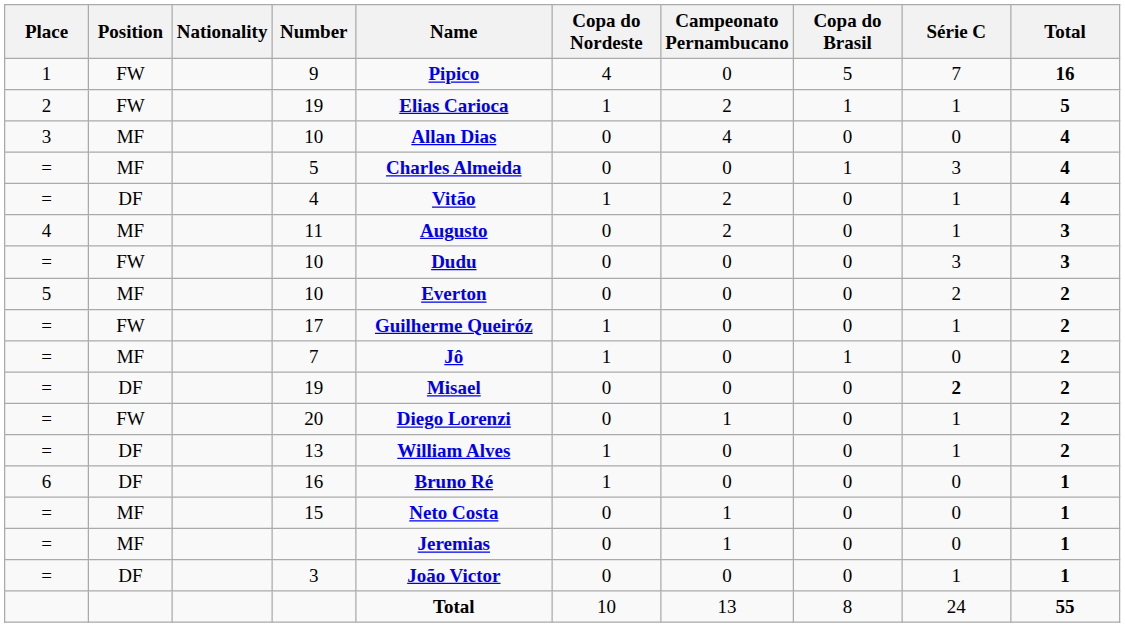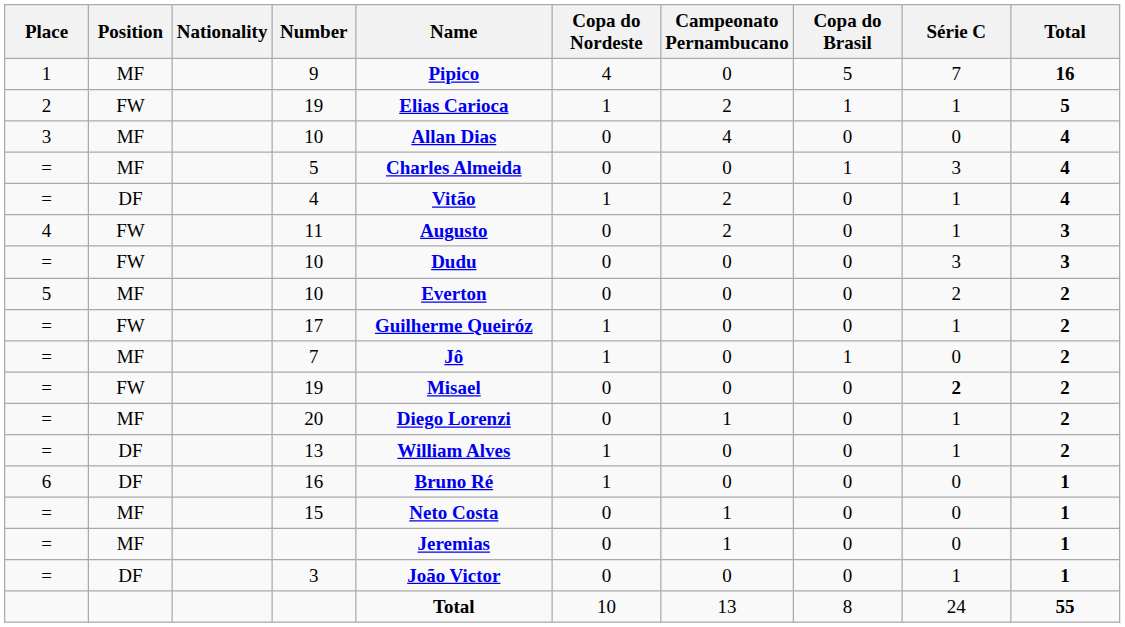9 | Position: FW -> MF
11 | Position: MF -> FW
= / 19 | Position: DF -> FW
20 | Position: FW -> MF
